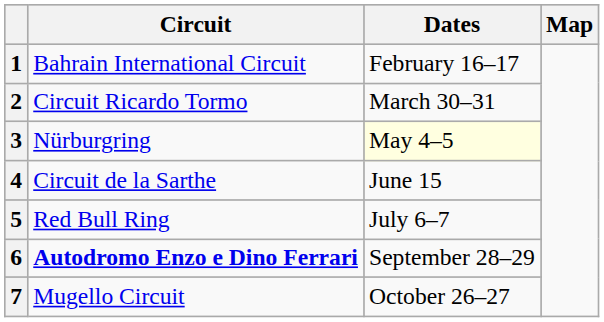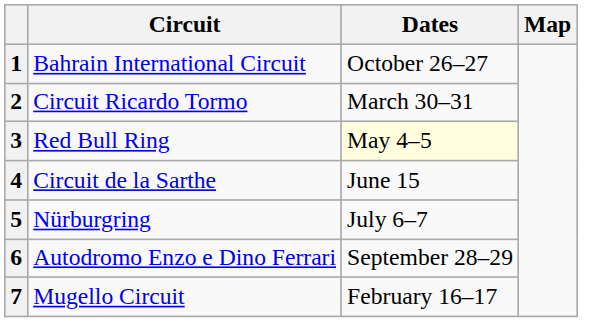1 | Dates: February 16–17 -> October 26–27
3 | Circuit: Nürburgring -> Red Bull Ring
5 | Circuit: Red Bull Ring -> Nürburgring
6 | Circuit: bold -> normal
7 | Dates: October 26–27 -> February 16–17
